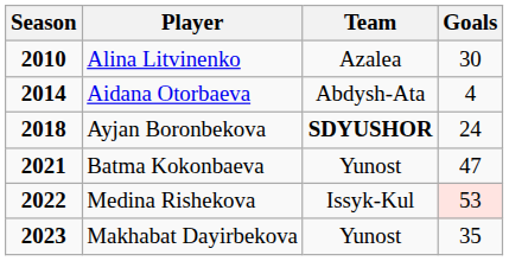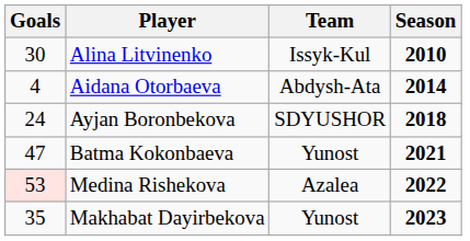columns swapped: Season <-> Goals
Alina Litvinenko | Team: Azalea -> Issyk-Kul
Ayjan Boronbekova | Team: bold -> normal
Medina Rishekova | Team: Issyk-Kul -> Azalea
